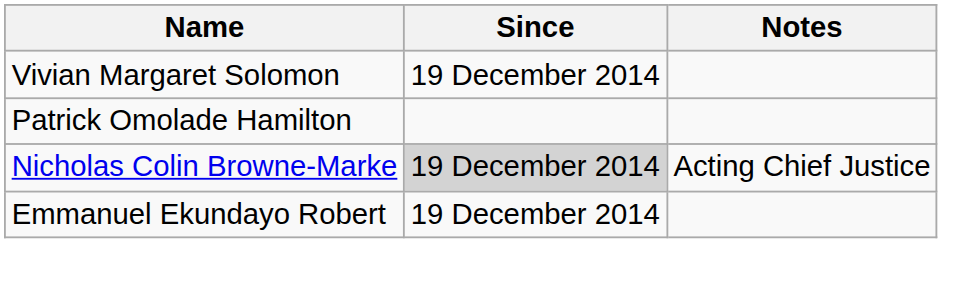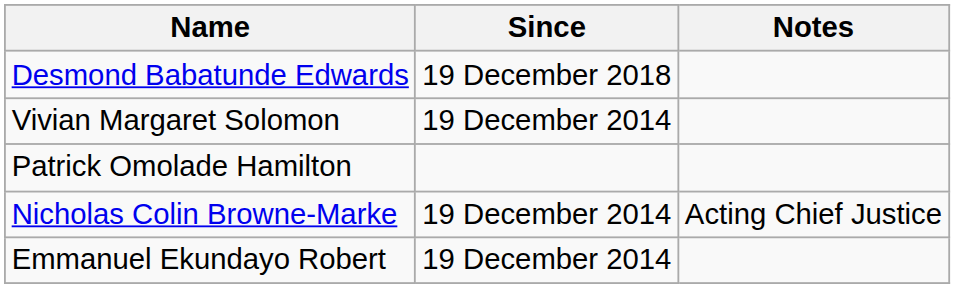+ row: Desmond Babatunde Edwards | 19 December 2018
Nicholas Colin Browne-Marke | Since: lightgrey background -> no background
